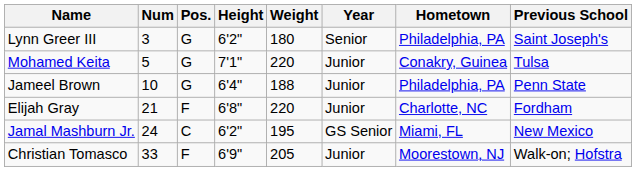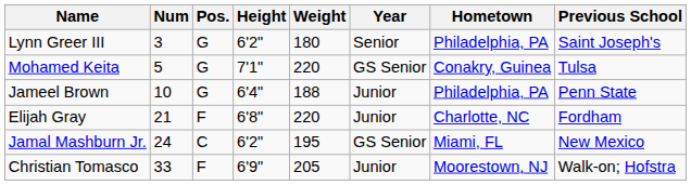Mohamed Keita | Year: Junior -> GS Senior
